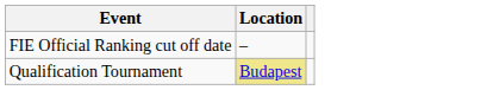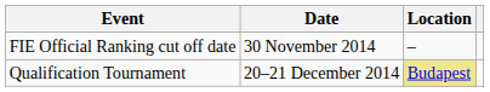+ column: Date | 30 November 2014 | 20–21 December 2014
